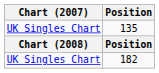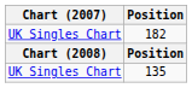rows swapped: 135 <-> 182
